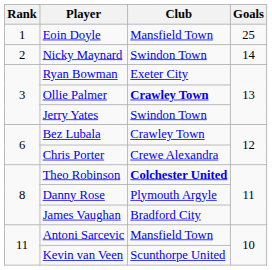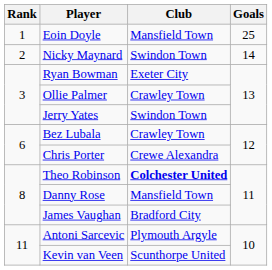Ollie Palmer | Club: bold -> normal
Danny Rose | Club: Plymouth Argyle -> Mansfield Town
Antoni Sarcevic | Club: Mansfield Town -> Plymouth Argyle
